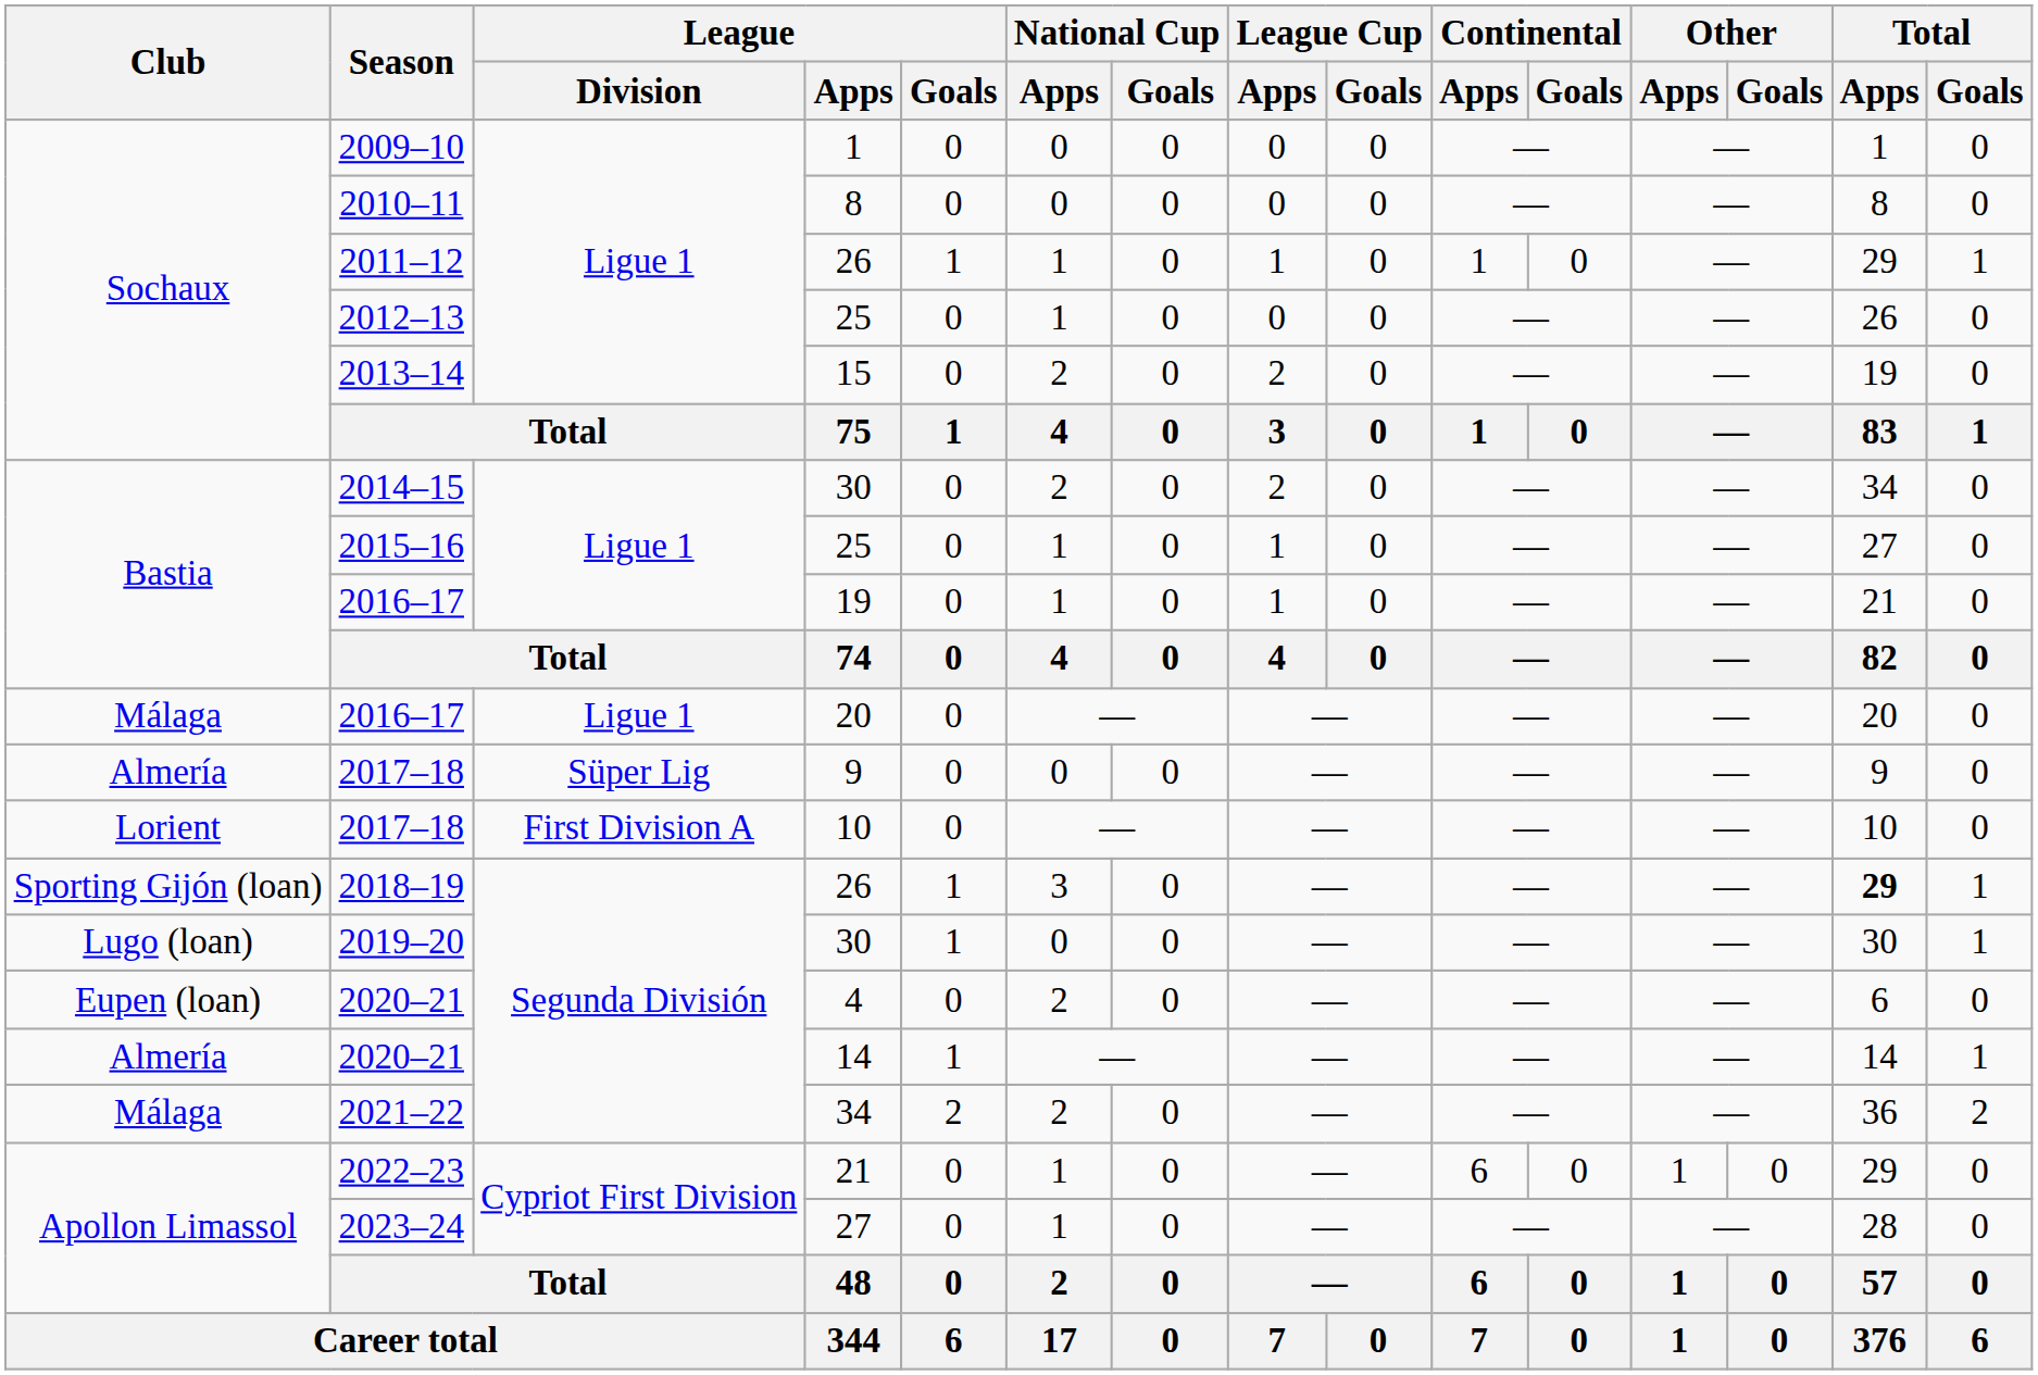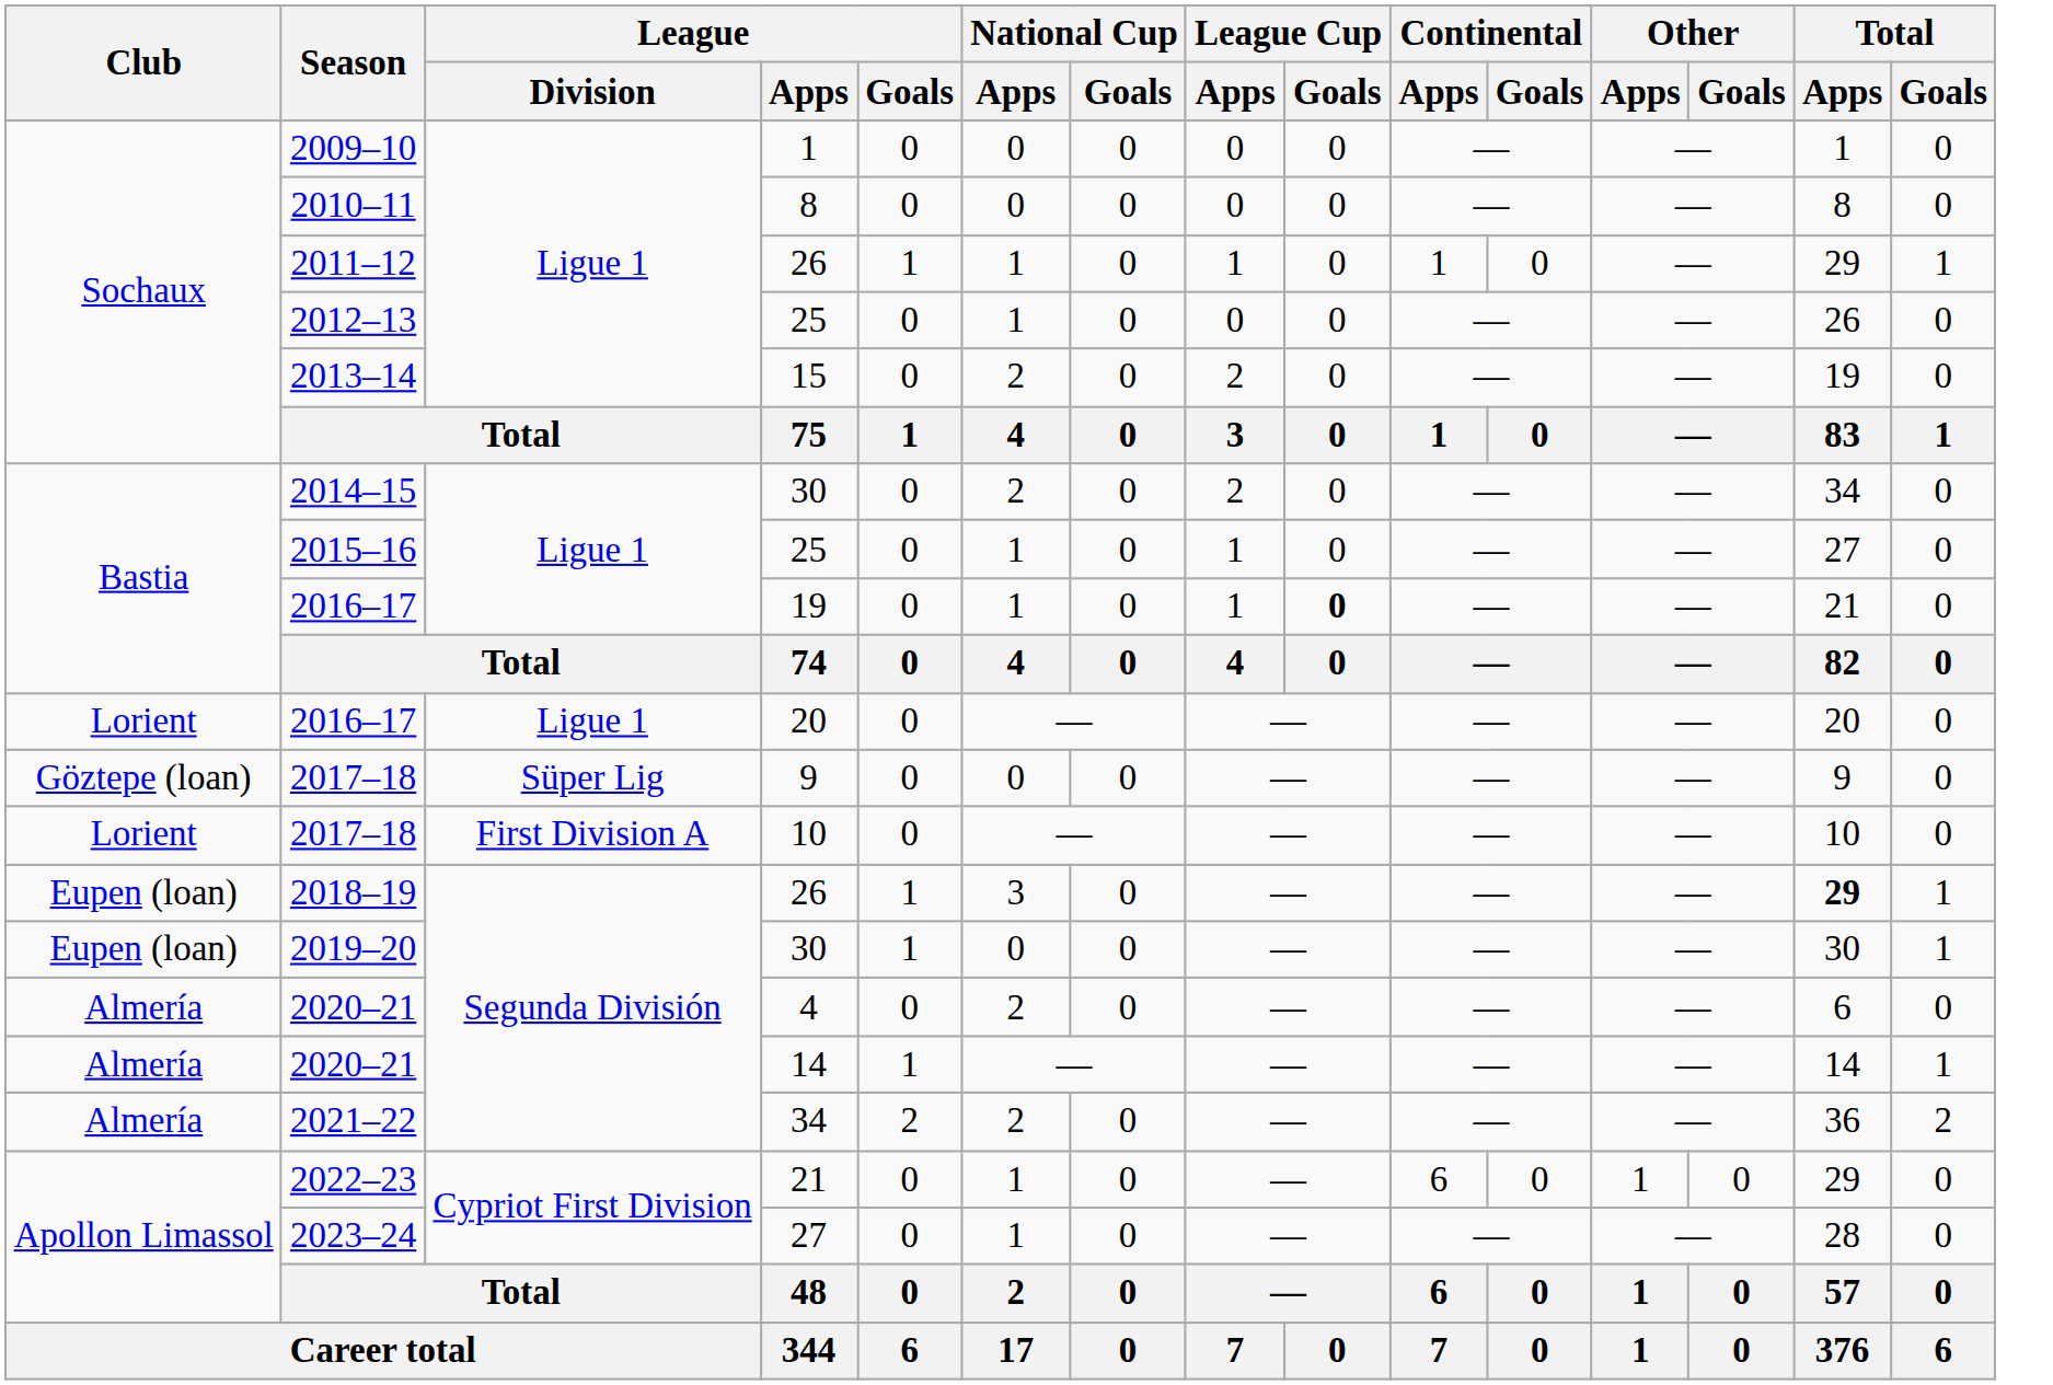2016–17 / 19 | League Cup / Goals: normal -> bold
2016–17 / 20 | Club: Málaga -> Lorient
2017–18 / 9 | Club: Almería -> Göztepe (loan)
2018–19 | Club: Sporting Gijón (loan) -> Eupen (loan)
2019–20 | Club: Lugo (loan) -> Eupen (loan)
2020–21 / 4 | Club: Eupen (loan) -> Almería
2021–22 | Club: Málaga -> Almería
